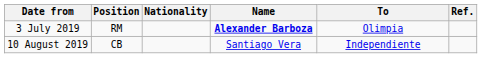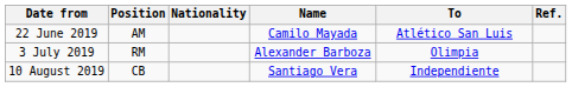+ row: 22 June 2019 | AM | Camilo Mayada | Atlético San Luis
3 July 2019 | Name: bold -> normal
